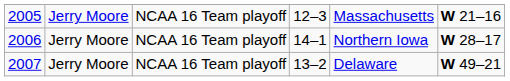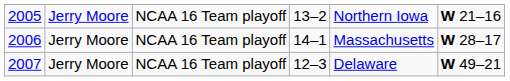2005 | column 4: 12–3 -> 13–2
2005 | column 5: Massachusetts -> Northern Iowa
2006 | column 5: Northern Iowa -> Massachusetts
2007 | column 4: 13–2 -> 12–3
